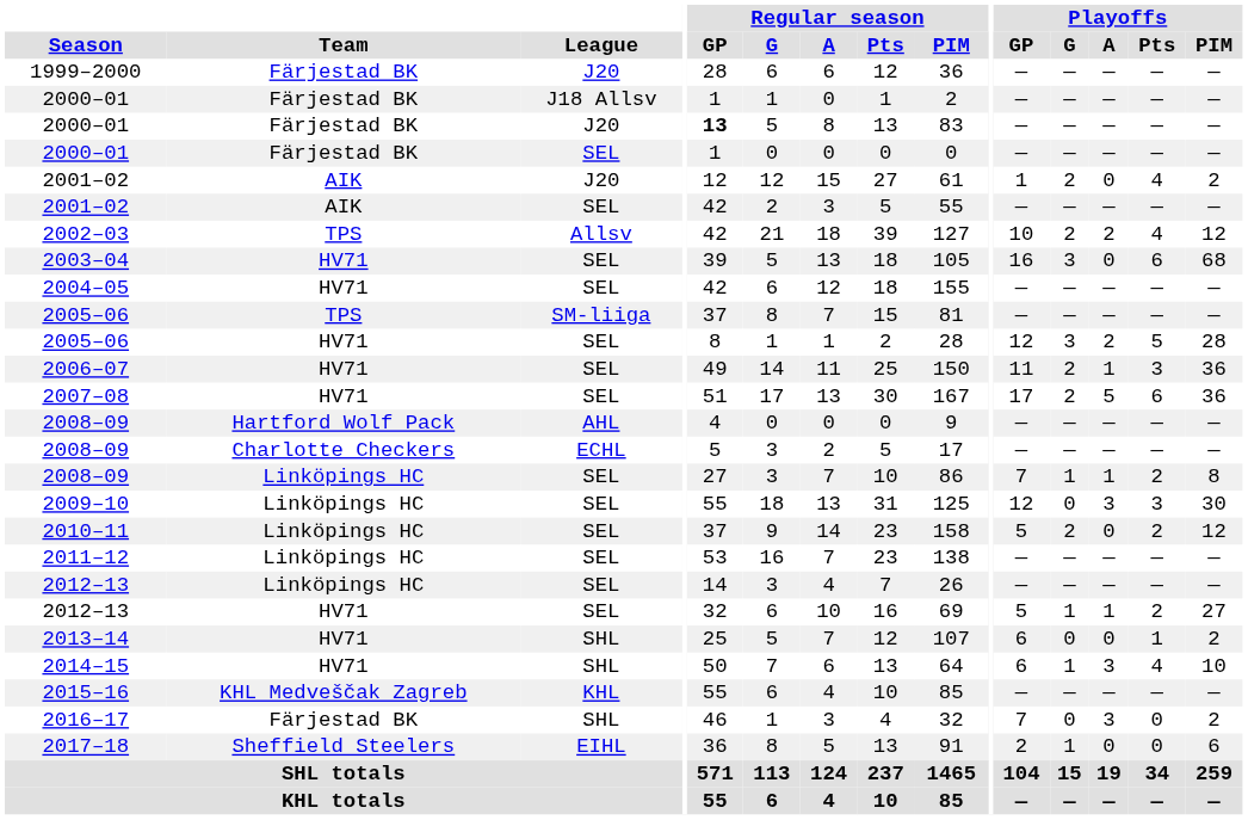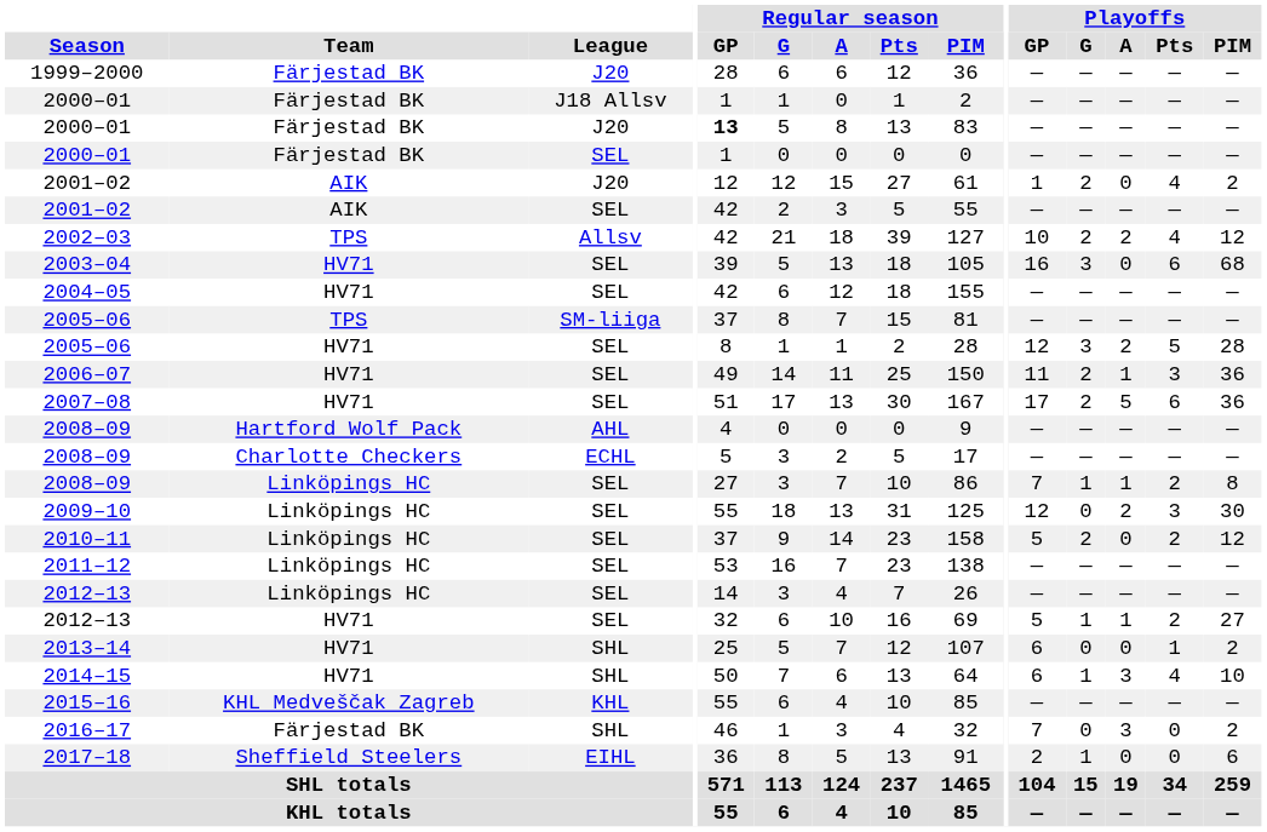2009–10 | Playoffs / A: 3 -> 2
